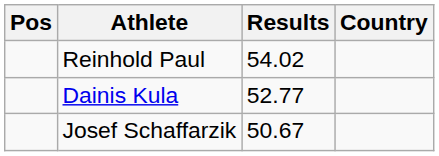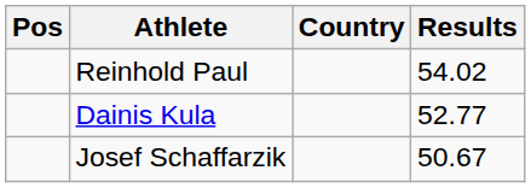columns swapped: Country <-> Results
